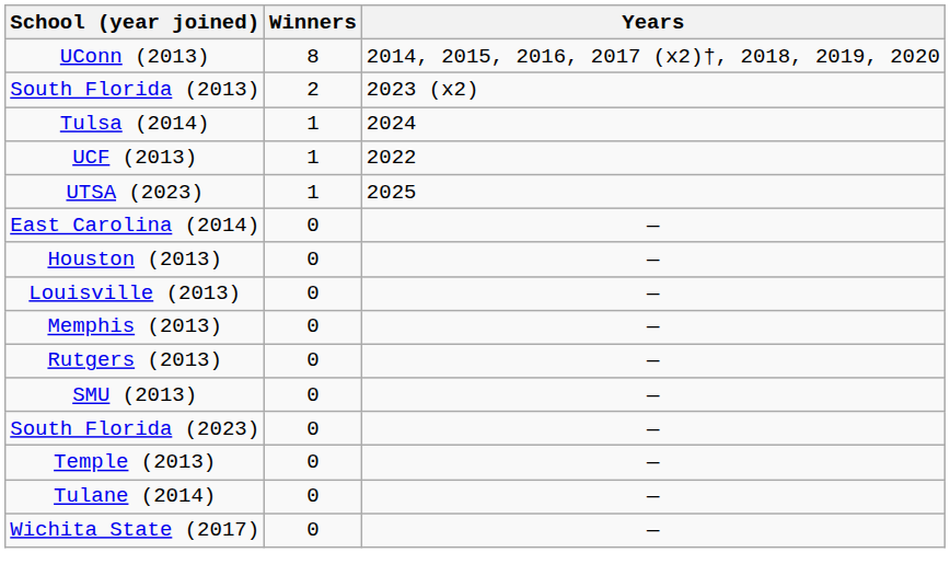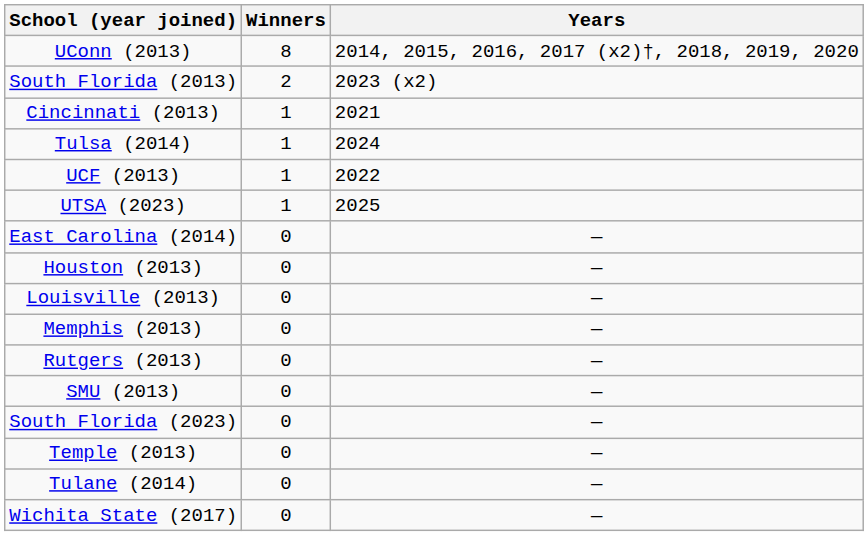+ row: Cincinnati (2013) | 1 | 2021
